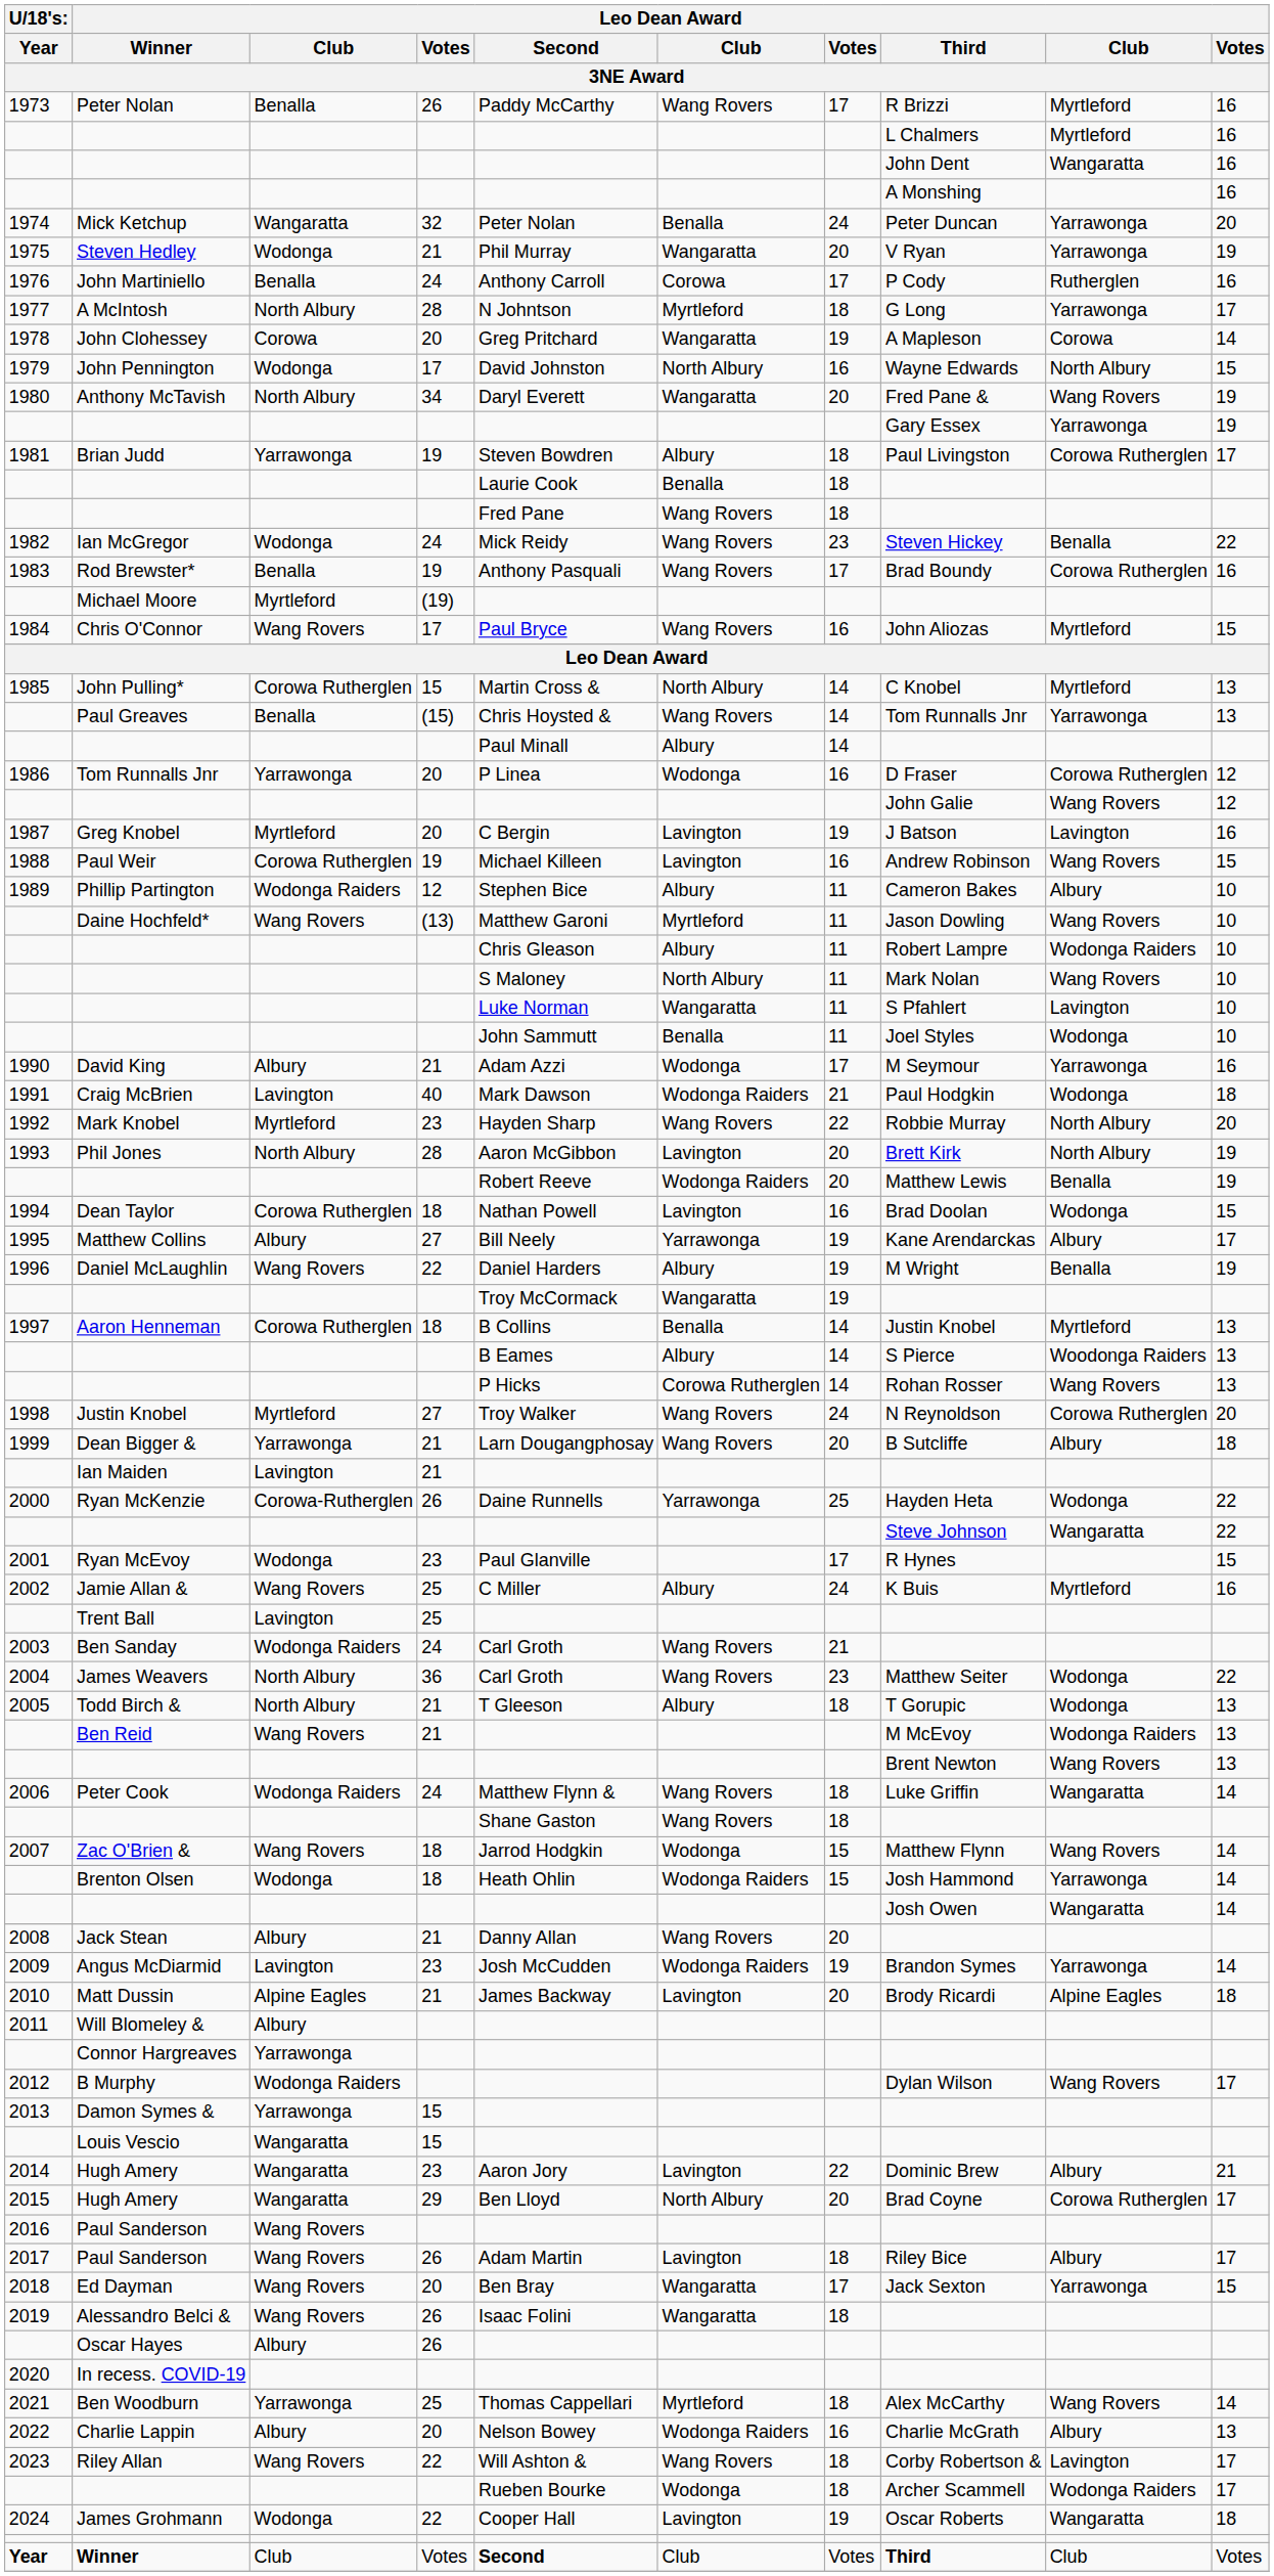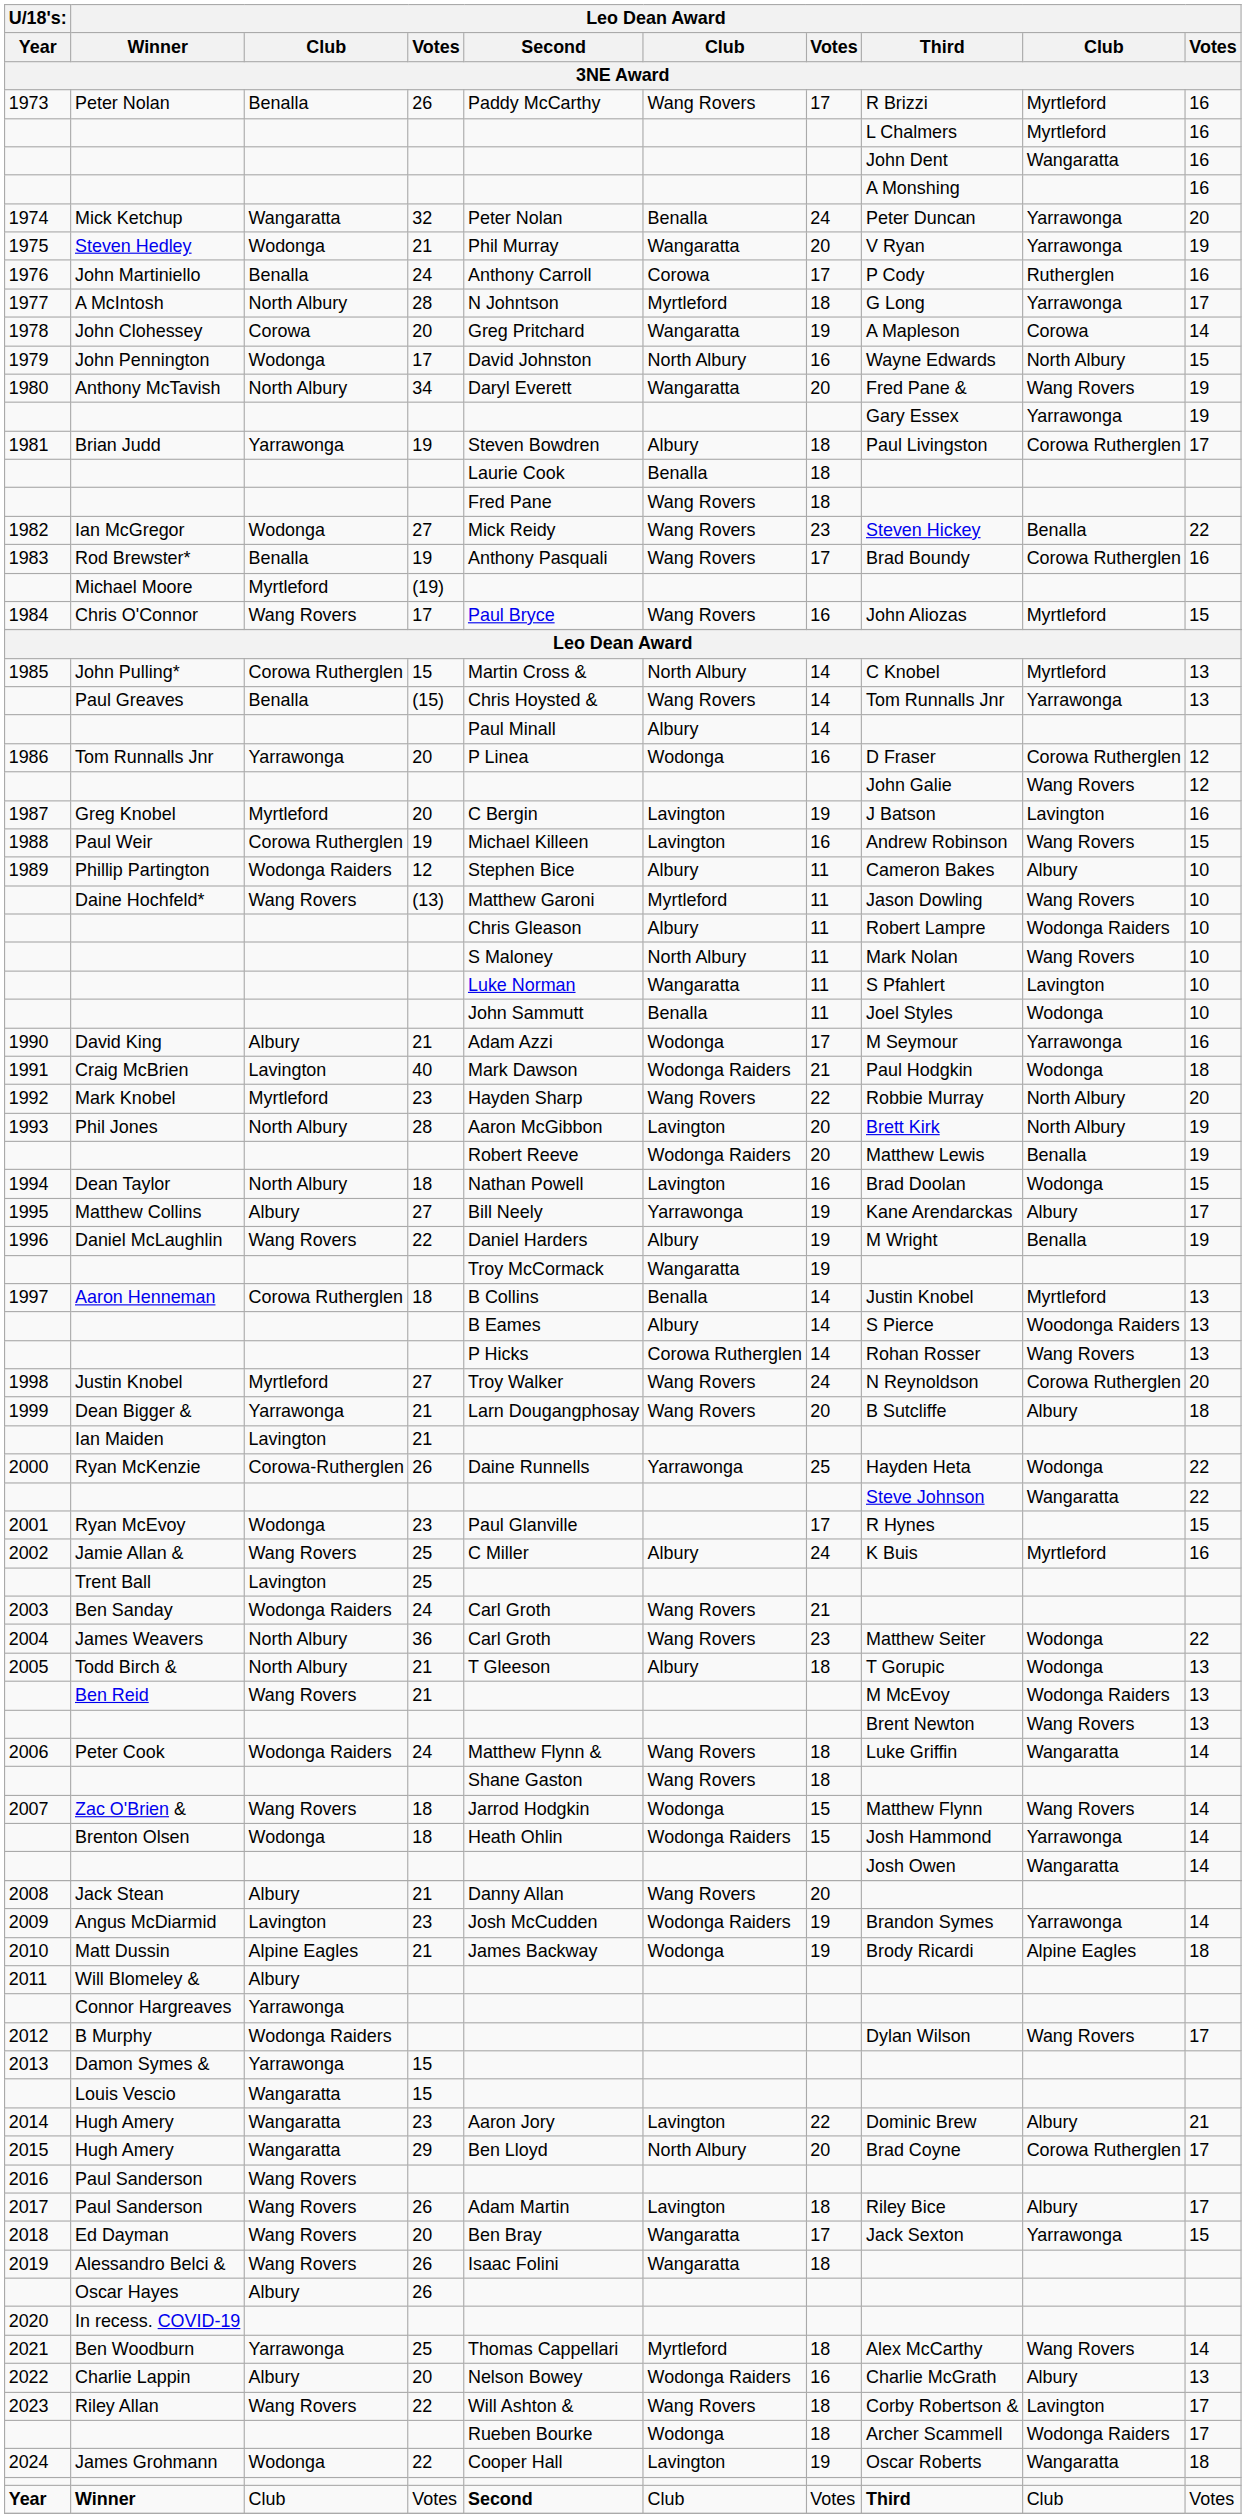Ian McGregor | column 4: 24 -> 27
Dean Taylor | column 3: Corowa Rutherglen -> North Albury
Matt Dussin | column 6: Lavington -> Wodonga
Matt Dussin | column 7: 20 -> 19
